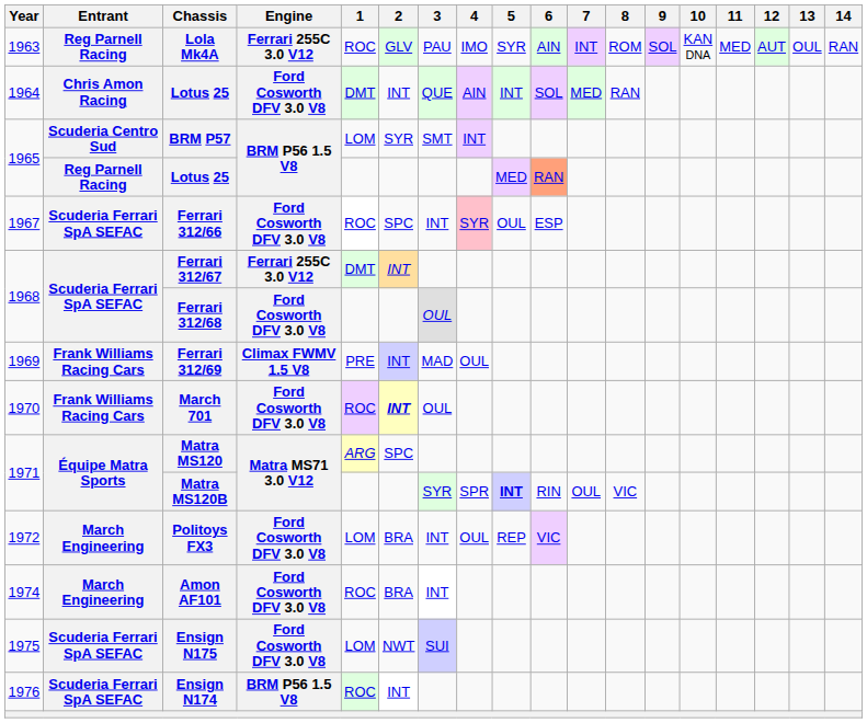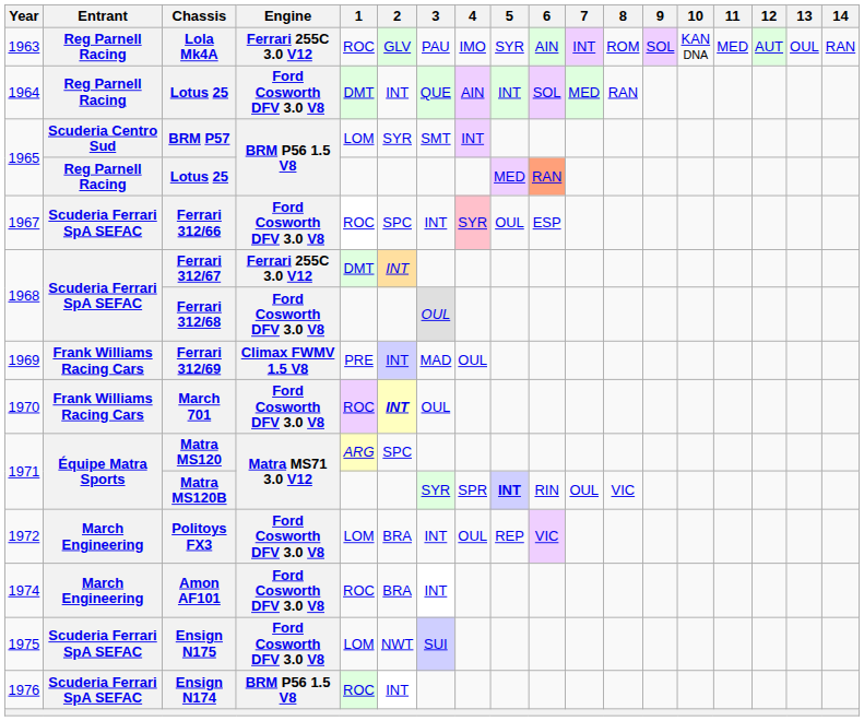1964 / Lotus 25 | Entrant: Chris Amon Racing -> Reg Parnell Racing
